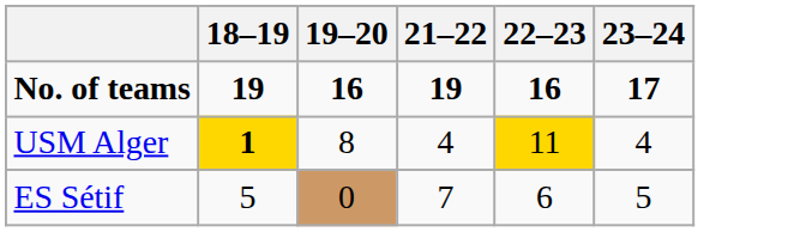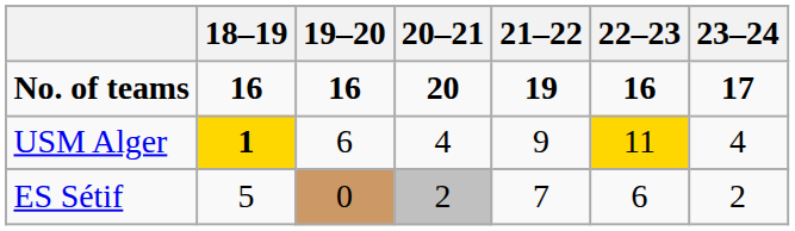+ column: 20–21 | 20 | 4 | 2
No. of teams | 18–19: 19 -> 16
USM Alger | 19–20: 8 -> 6
USM Alger | 21–22: 4 -> 9
ES Sétif | 23–24: 5 -> 2
